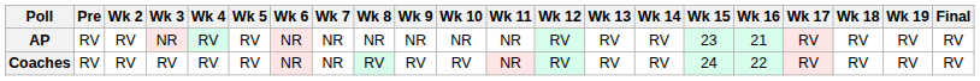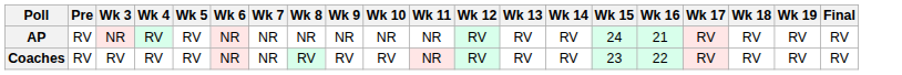- column: Wk 2 | RV | RV
AP | Wk 15: 23 -> 24
Coaches | Wk 15: 24 -> 23
